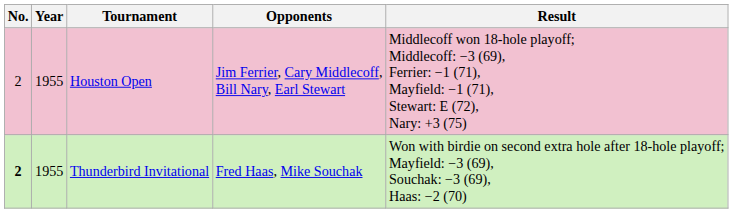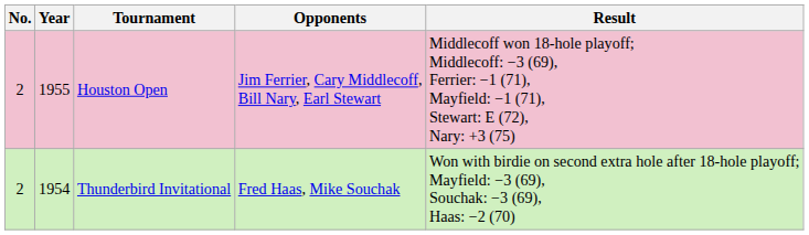Thunderbird Invitational | No.: bold -> normal
Thunderbird Invitational | Year: 1955 -> 1954
